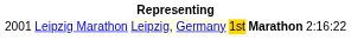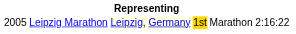Leipzig Marathon | column 1: 2001 -> 2005
Leipzig Marathon | column 5: bold -> normal
